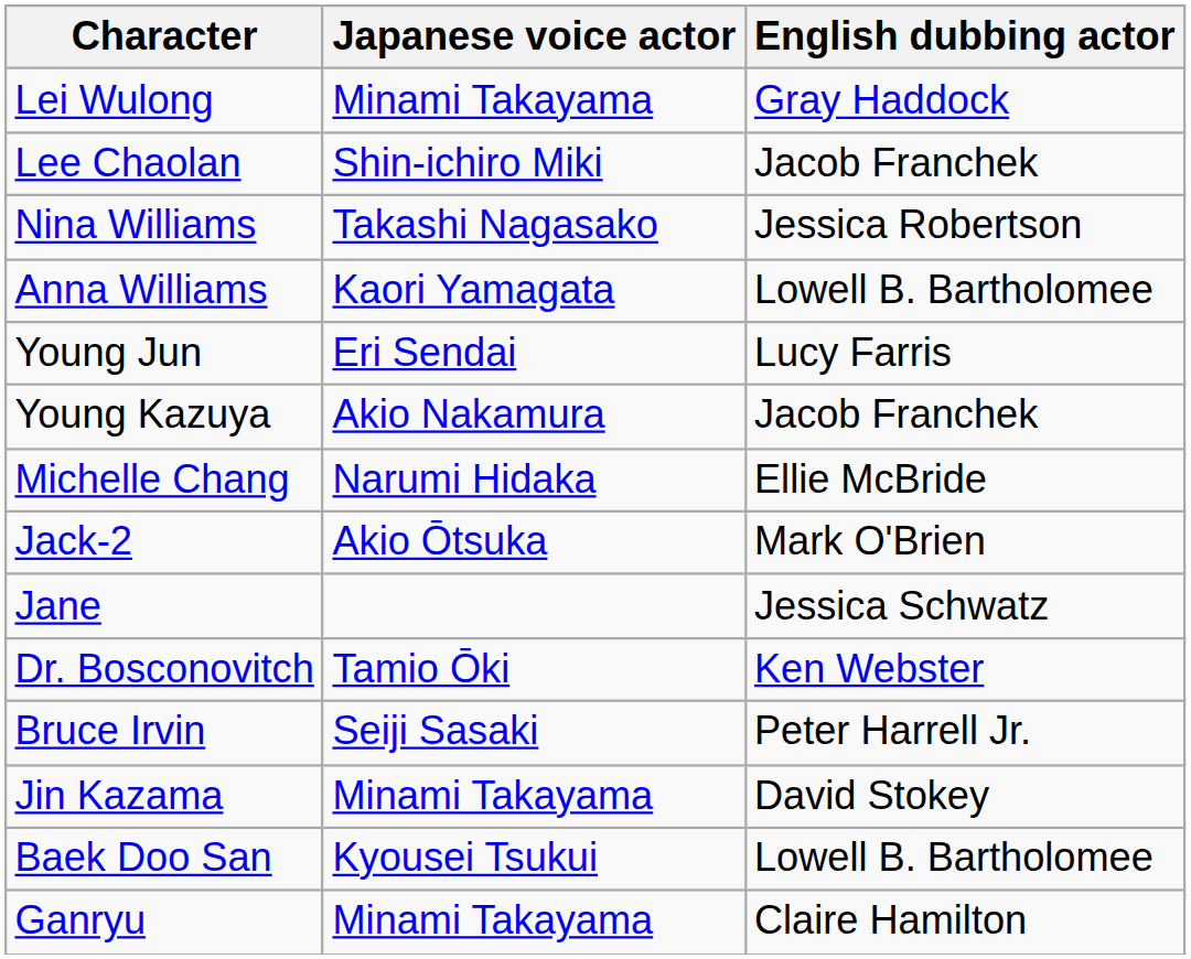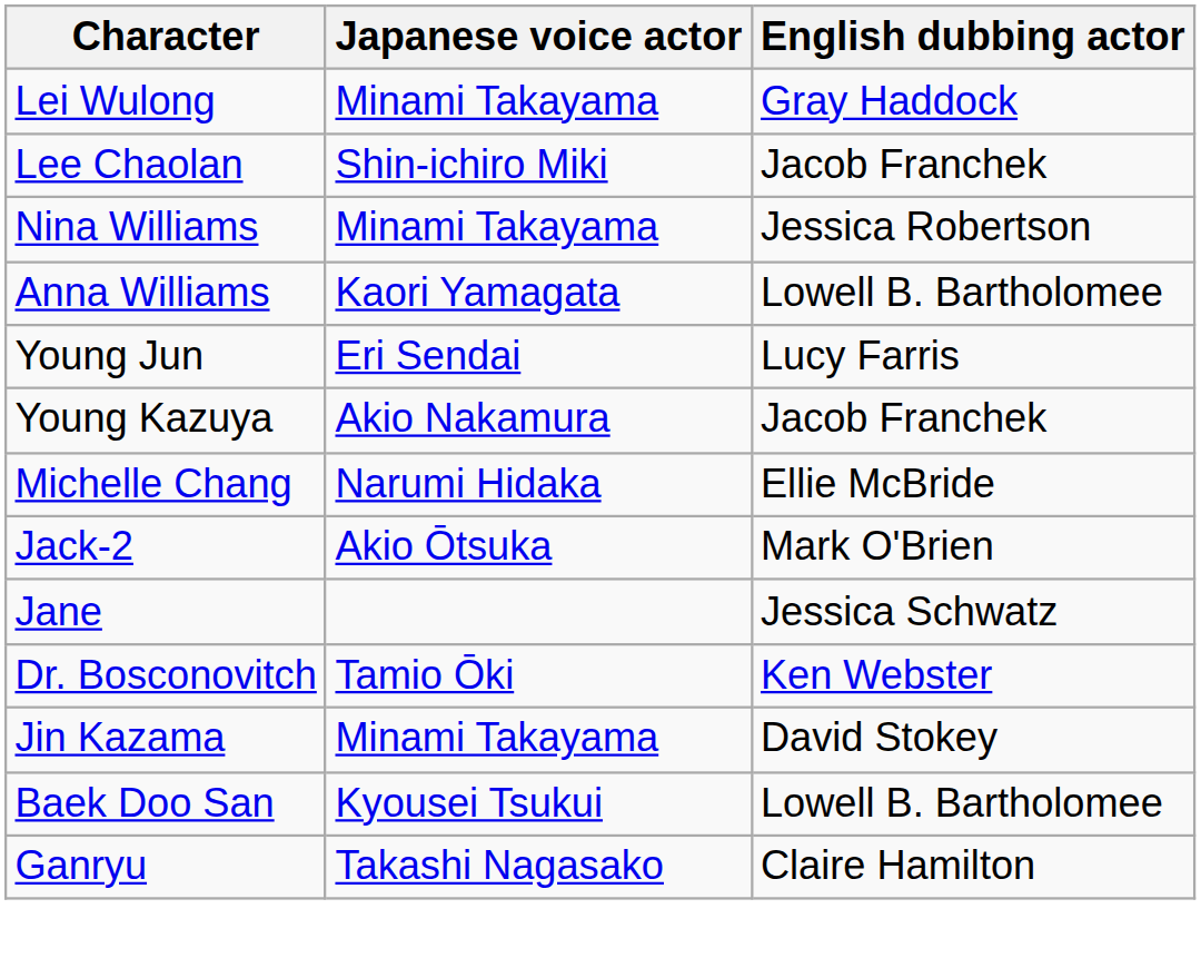Nina Williams | Japanese voice actor: Takashi Nagasako -> Minami Takayama
- row: Bruce Irvin | Seiji Sasaki | Peter Harrell Jr.
Ganryu | Japanese voice actor: Minami Takayama -> Takashi Nagasako
